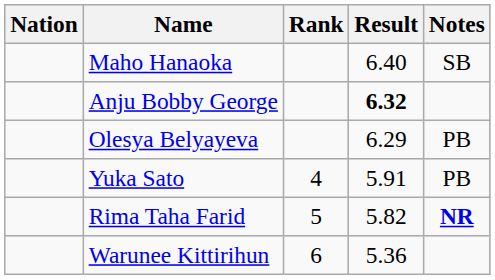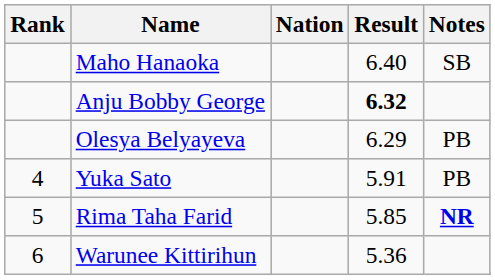columns swapped: Rank <-> Nation
Rima Taha Farid | Result: 5.82 -> 5.85
